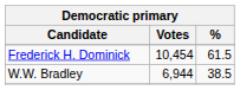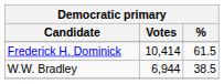Frederick H. Dominick | Votes: 10,454 -> 10,414
